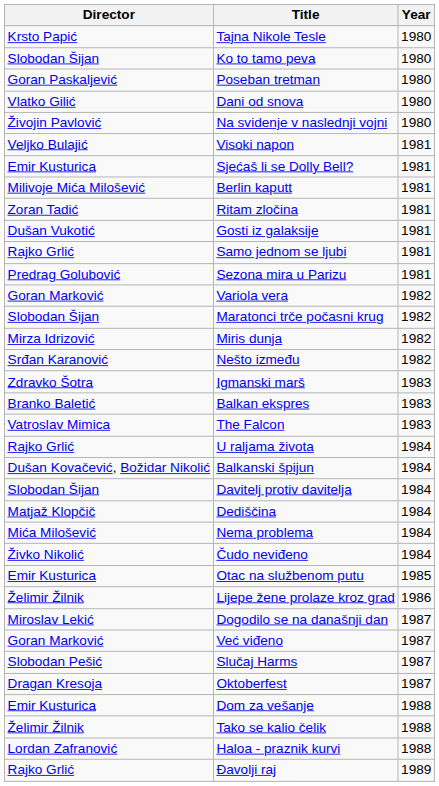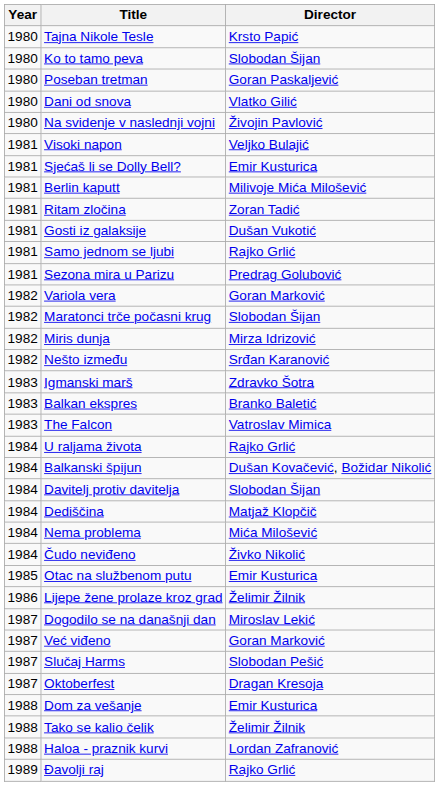columns swapped: Year <-> Director
